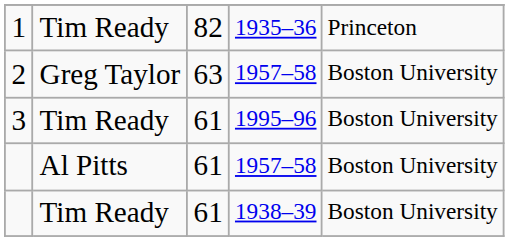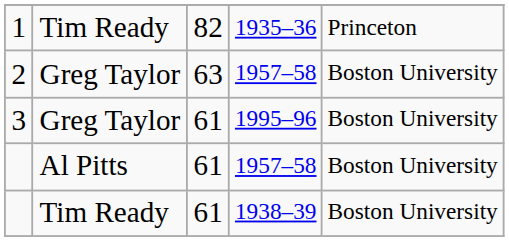3 | column 2: Tim Ready -> Greg Taylor
